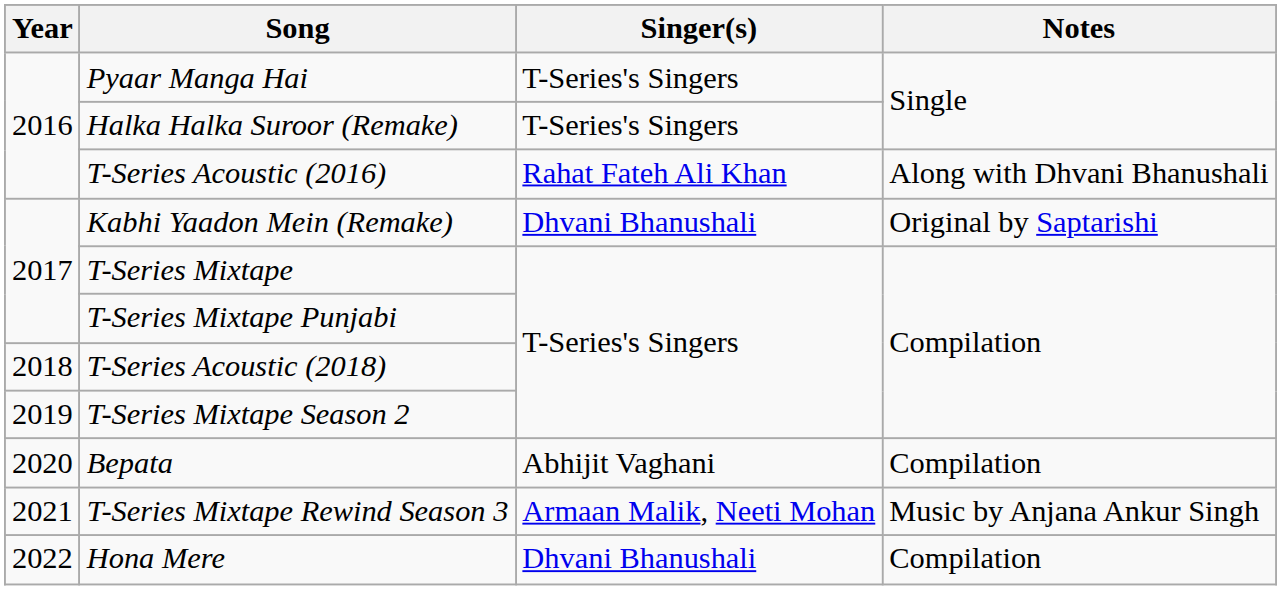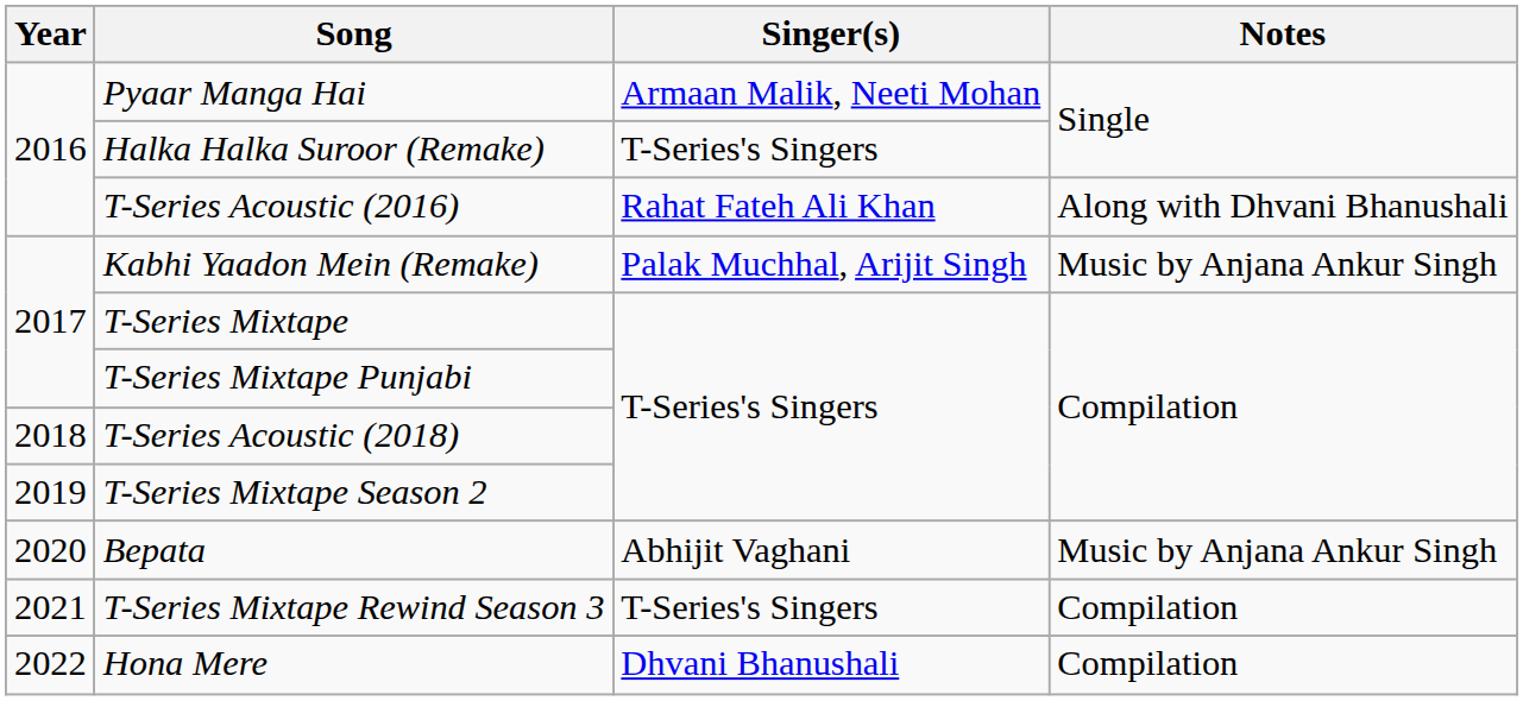Pyaar Manga Hai | Singer(s): T-Series's Singers -> Armaan Malik, Neeti Mohan
Kabhi Yaadon Mein (Remake) | Singer(s): Dhvani Bhanushali -> Palak Muchhal, Arijit Singh
Kabhi Yaadon Mein (Remake) | Notes: Original by Saptarishi -> Music by Anjana Ankur Singh
Bepata | Notes: Compilation -> Music by Anjana Ankur Singh
T-Series Mixtape Rewind Season 3 | Singer(s): Armaan Malik, Neeti Mohan -> T-Series's Singers
T-Series Mixtape Rewind Season 3 | Notes: Music by Anjana Ankur Singh -> Compilation
